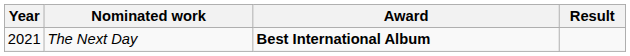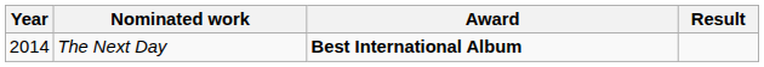The Next Day | Year: 2021 -> 2014
